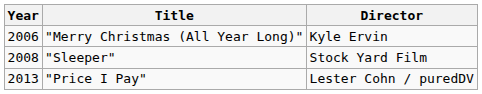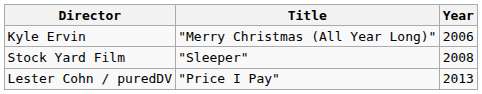columns swapped: Year <-> Director
